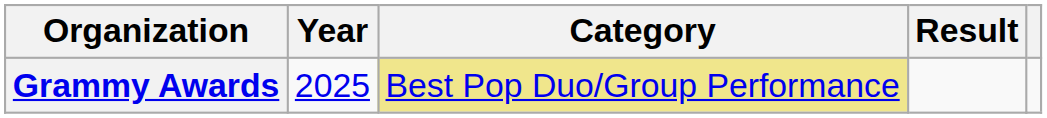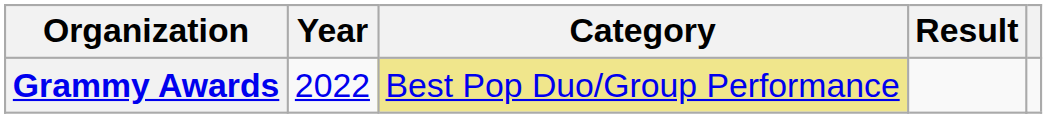Grammy Awards | Year: 2025 -> 2022
